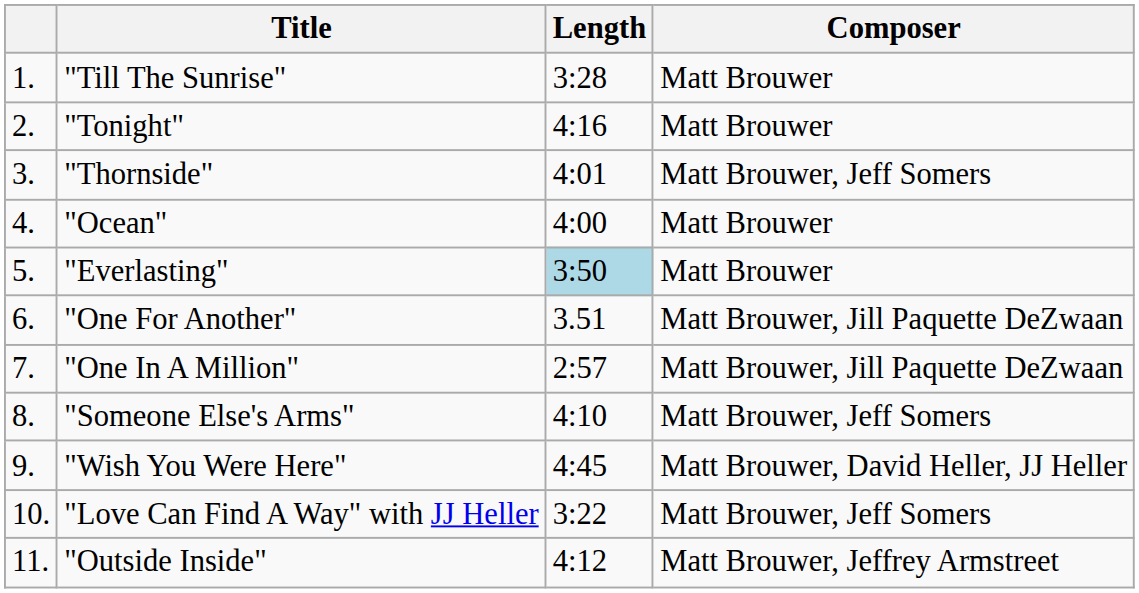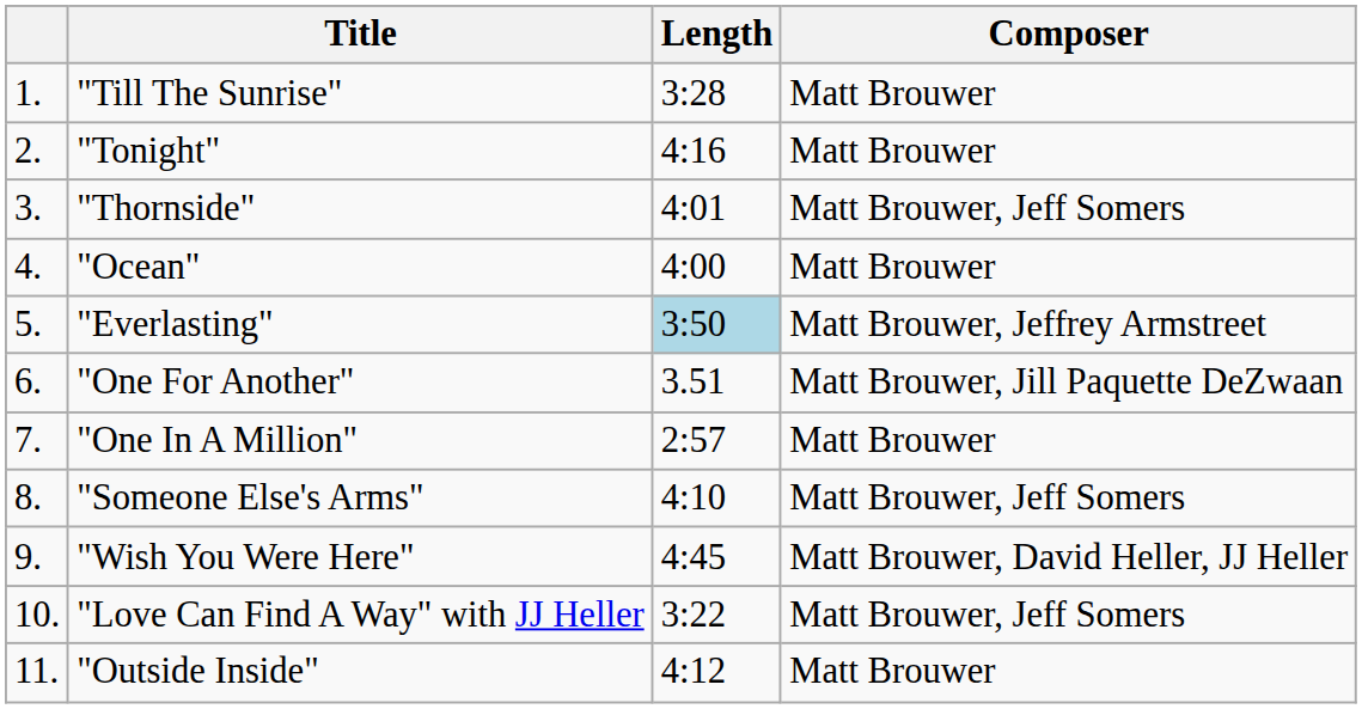"Everlasting" | Composer: Matt Brouwer -> Matt Brouwer, Jeffrey Armstreet
"One In A Million" | Composer: Matt Brouwer, Jill Paquette DeZwaan -> Matt Brouwer
"Outside Inside" | Composer: Matt Brouwer, Jeffrey Armstreet -> Matt Brouwer
